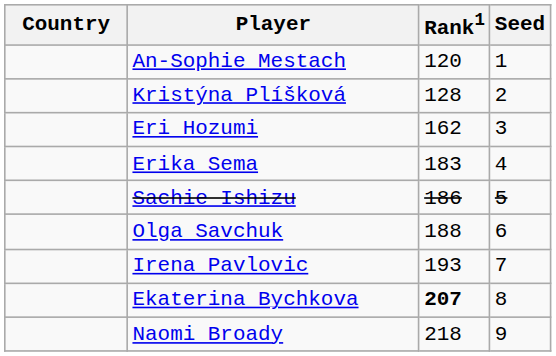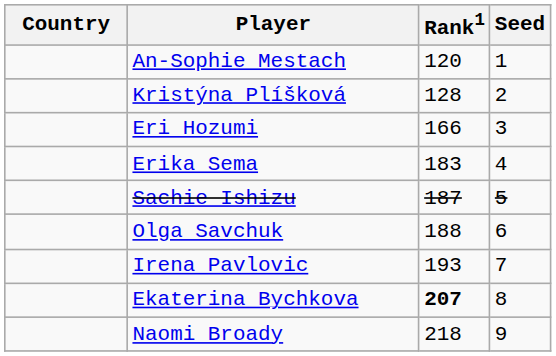Eri Hozumi | Rank1: 162 -> 166
Sachie Ishizu | Rank1: 186 -> 187
